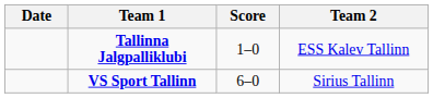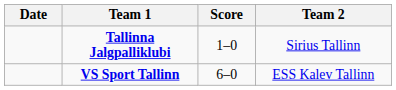Tallinna Jalgpalliklubi | Team 2: ESS Kalev Tallinn -> Sirius Tallinn
VS Sport Tallinn | Team 2: Sirius Tallinn -> ESS Kalev Tallinn
